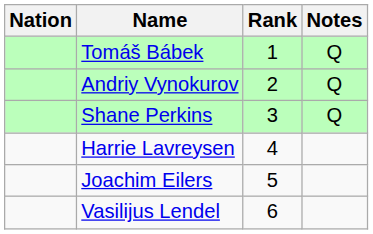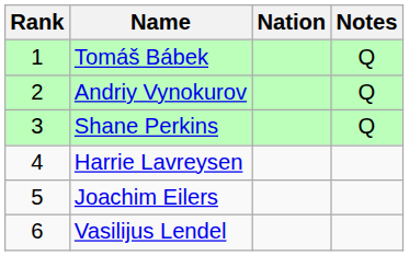columns swapped: Rank <-> Nation
